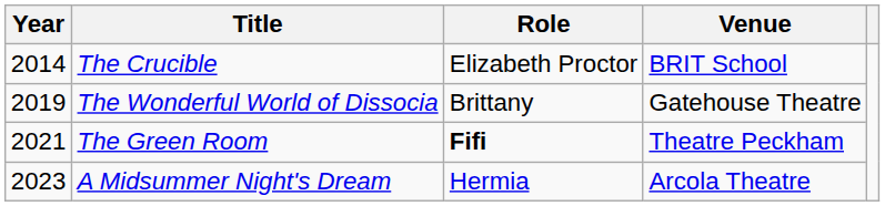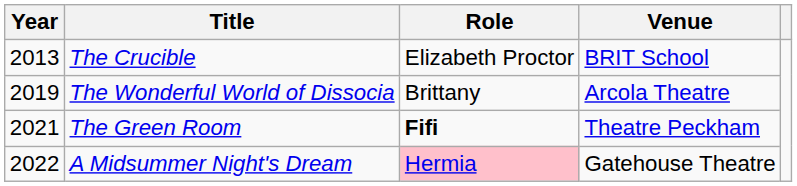The Crucible | Year: 2014 -> 2013
The Wonderful World of Dissocia | Venue: Gatehouse Theatre -> Arcola Theatre
A Midsummer Night's Dream | Year: 2023 -> 2022
A Midsummer Night's Dream | Role: no background -> pink background
A Midsummer Night's Dream | Venue: Arcola Theatre -> Gatehouse Theatre
